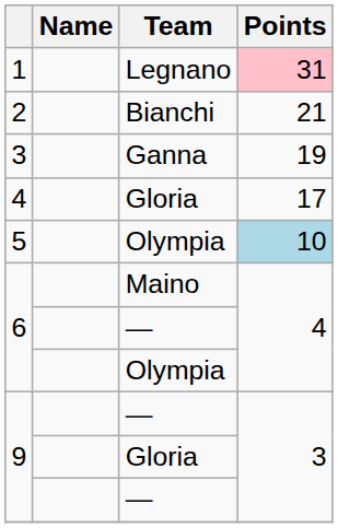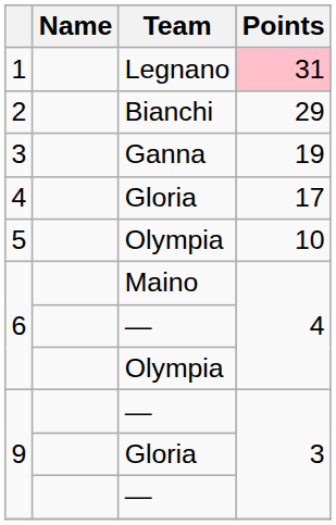2 | Points: 21 -> 29
5 | Points: lightblue background -> no background
